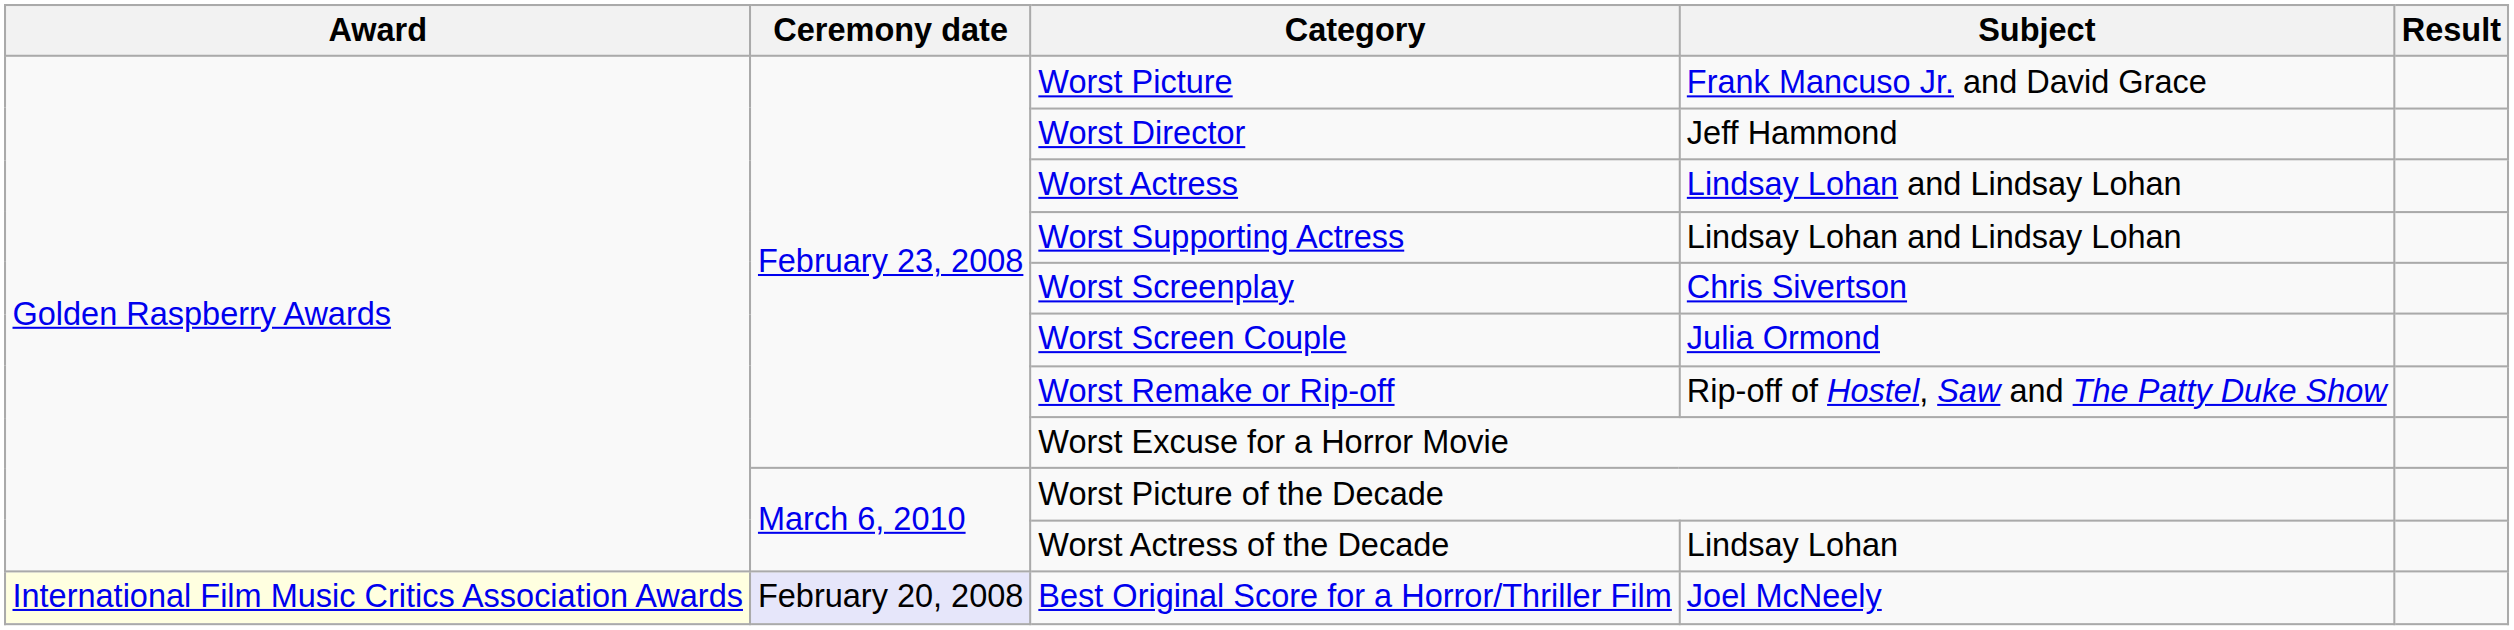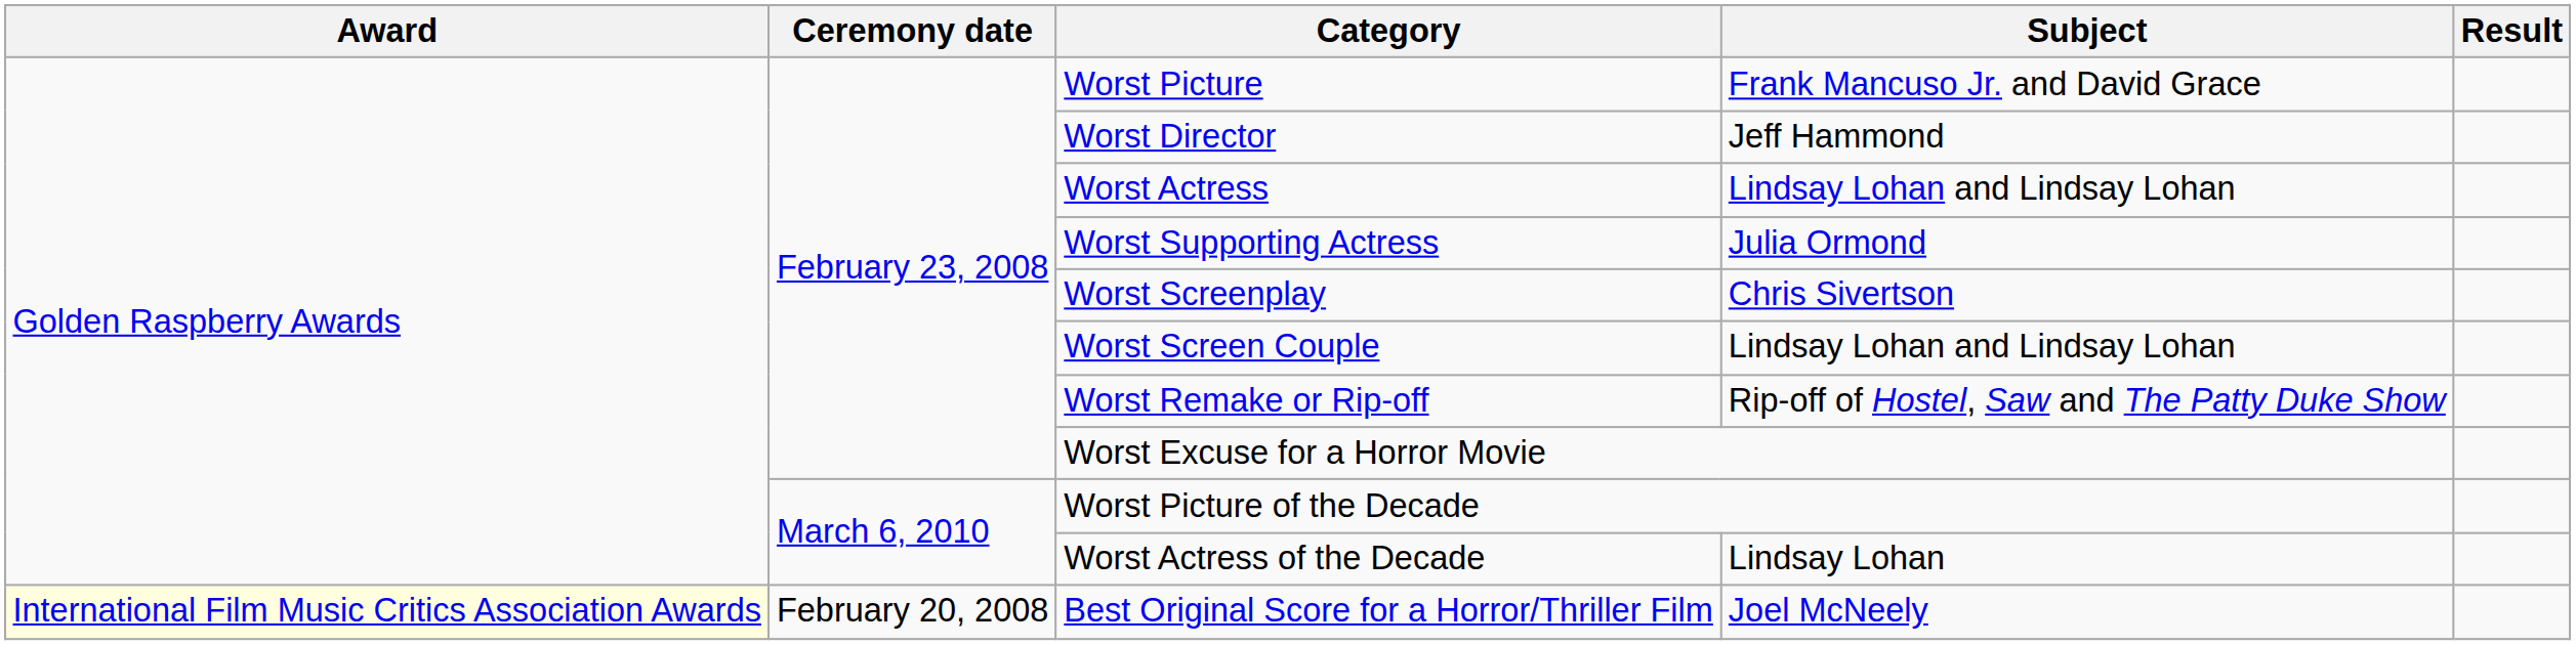Worst Supporting Actress | Subject: Lindsay Lohan and Lindsay Lohan -> Julia Ormond
Worst Screen Couple | Subject: Julia Ormond -> Lindsay Lohan and Lindsay Lohan
Best Original Score for a Horror/Thriller Film | Ceremony date: lavender background -> no background
